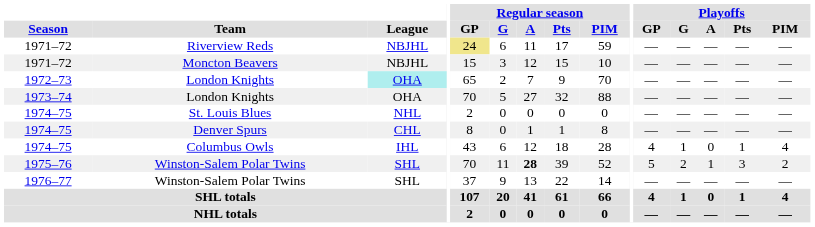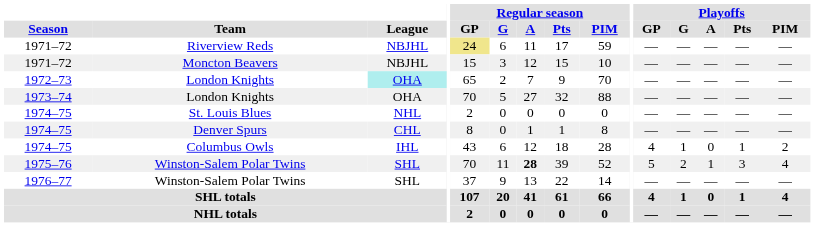Columbus Owls | Playoffs / PIM: 4 -> 2
1975–76 / Winston-Salem Polar Twins | Playoffs / PIM: 2 -> 4
